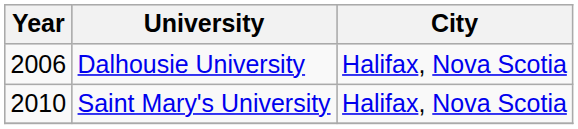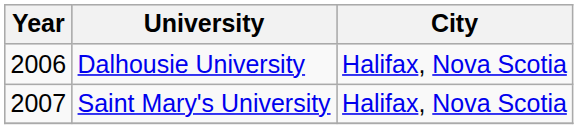Saint Mary's University | Year: 2010 -> 2007
